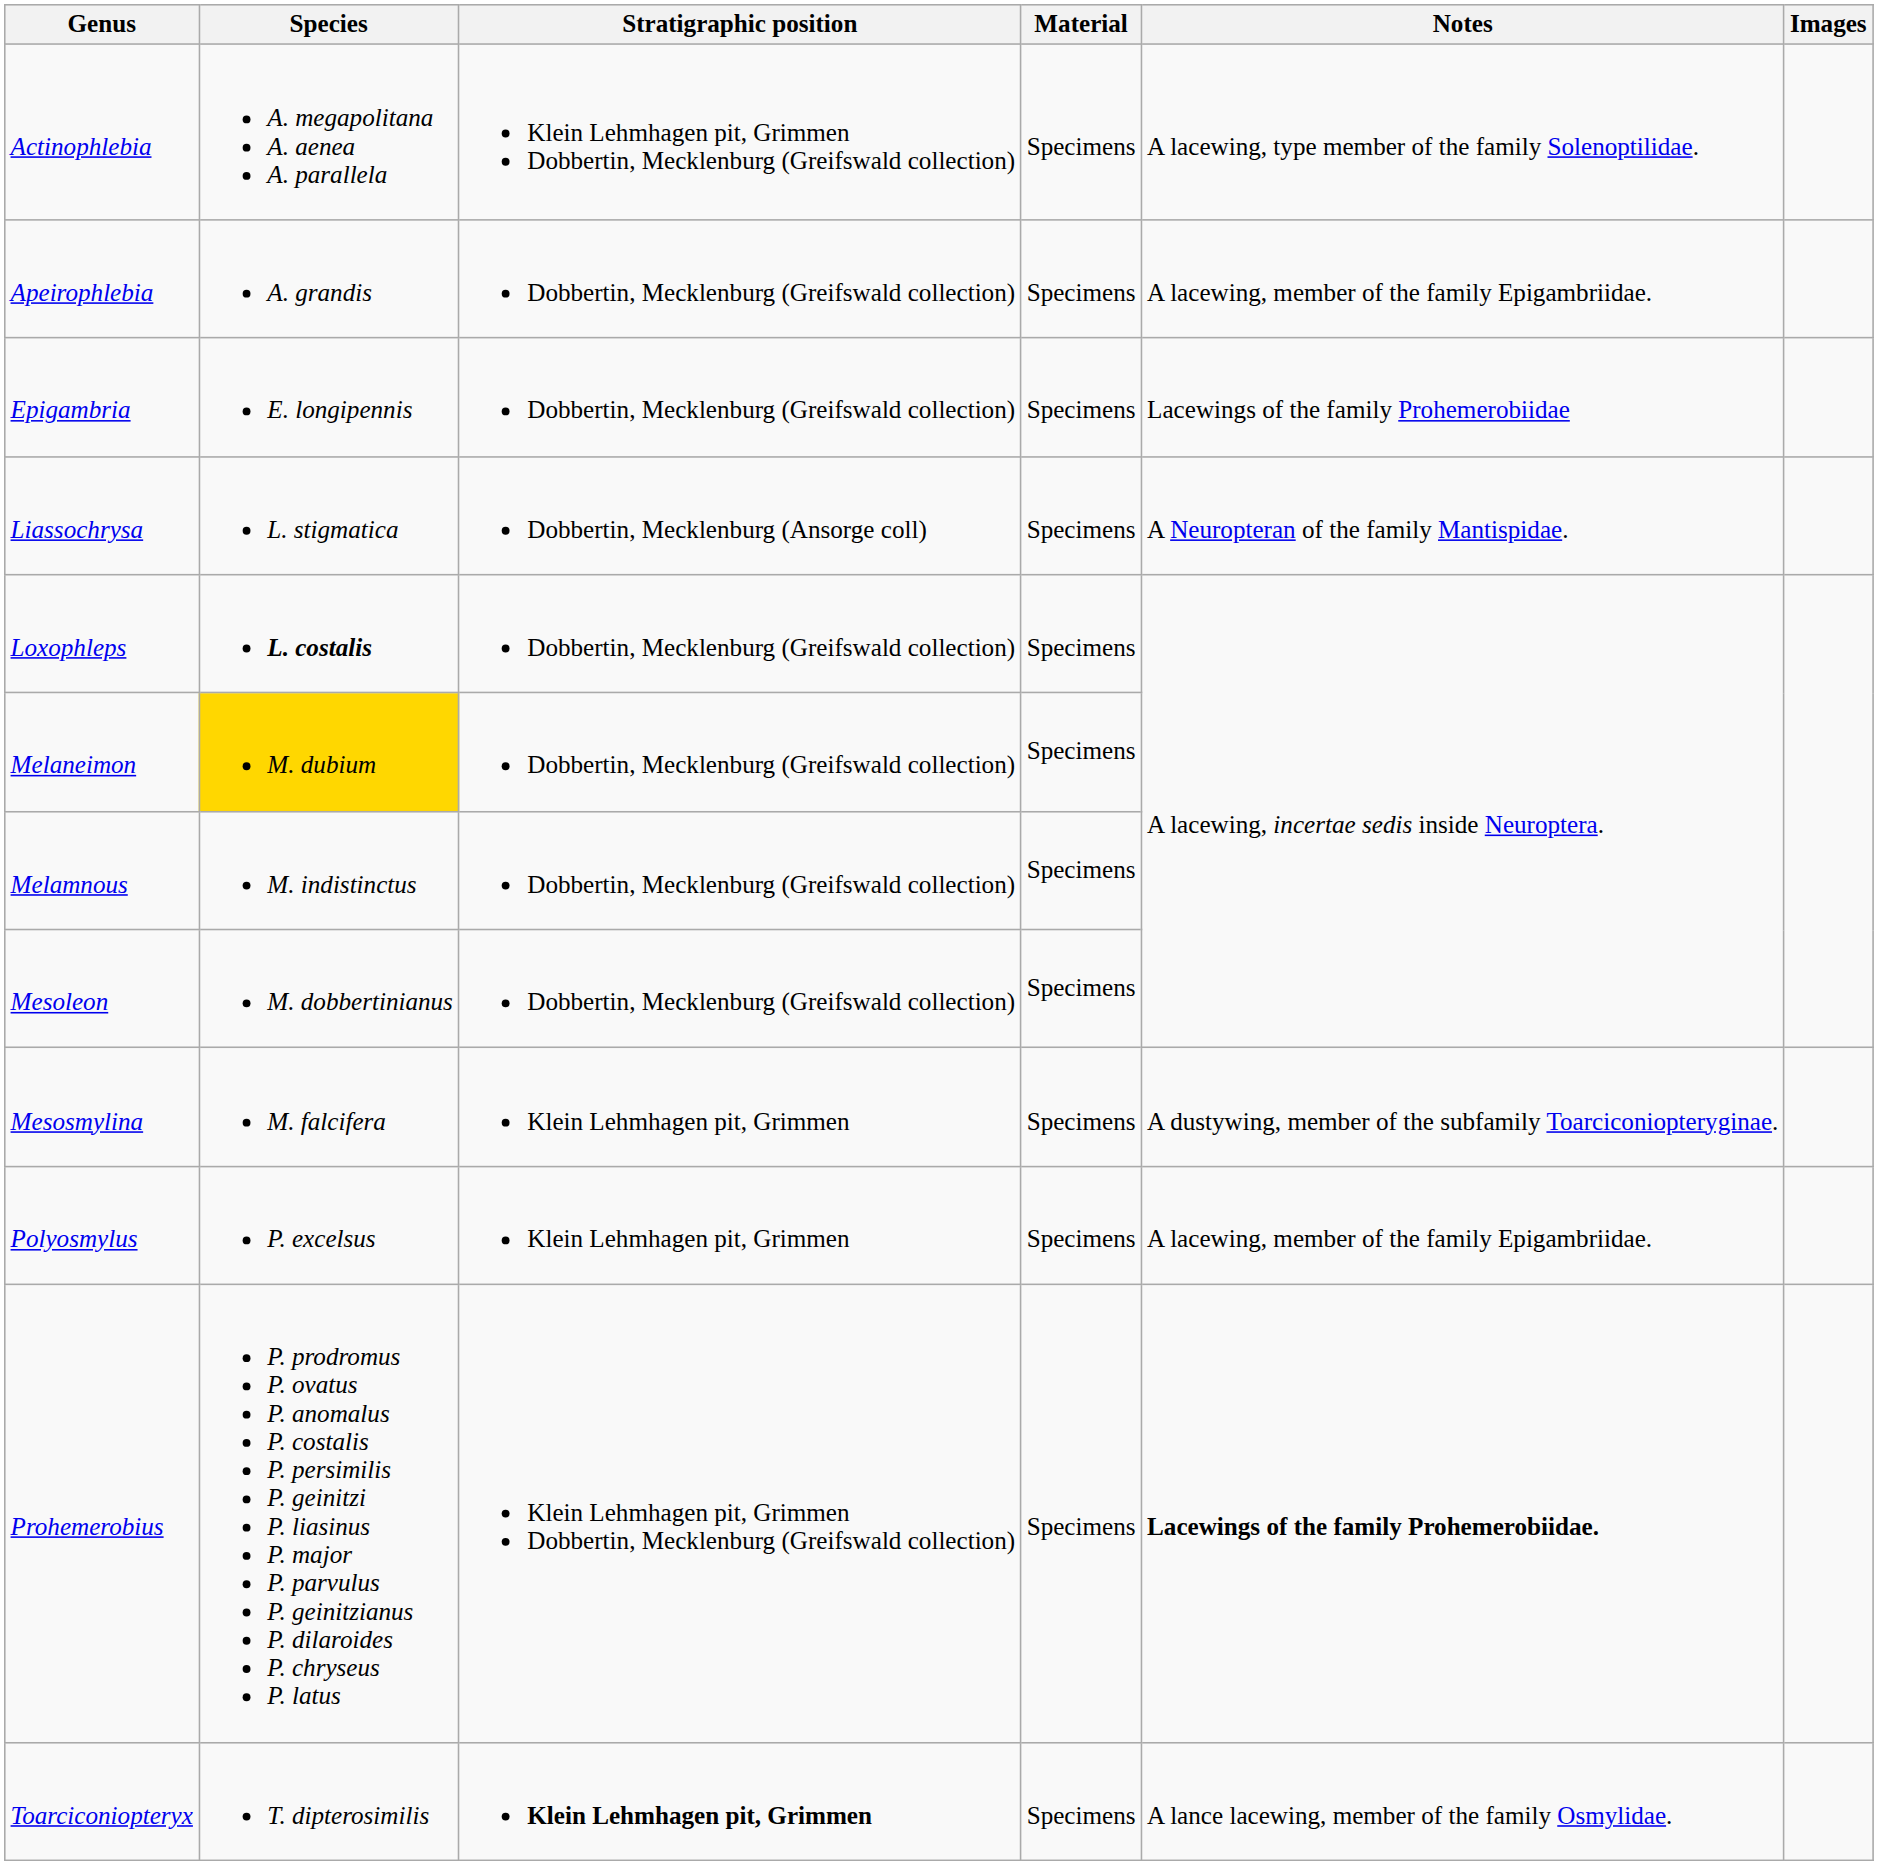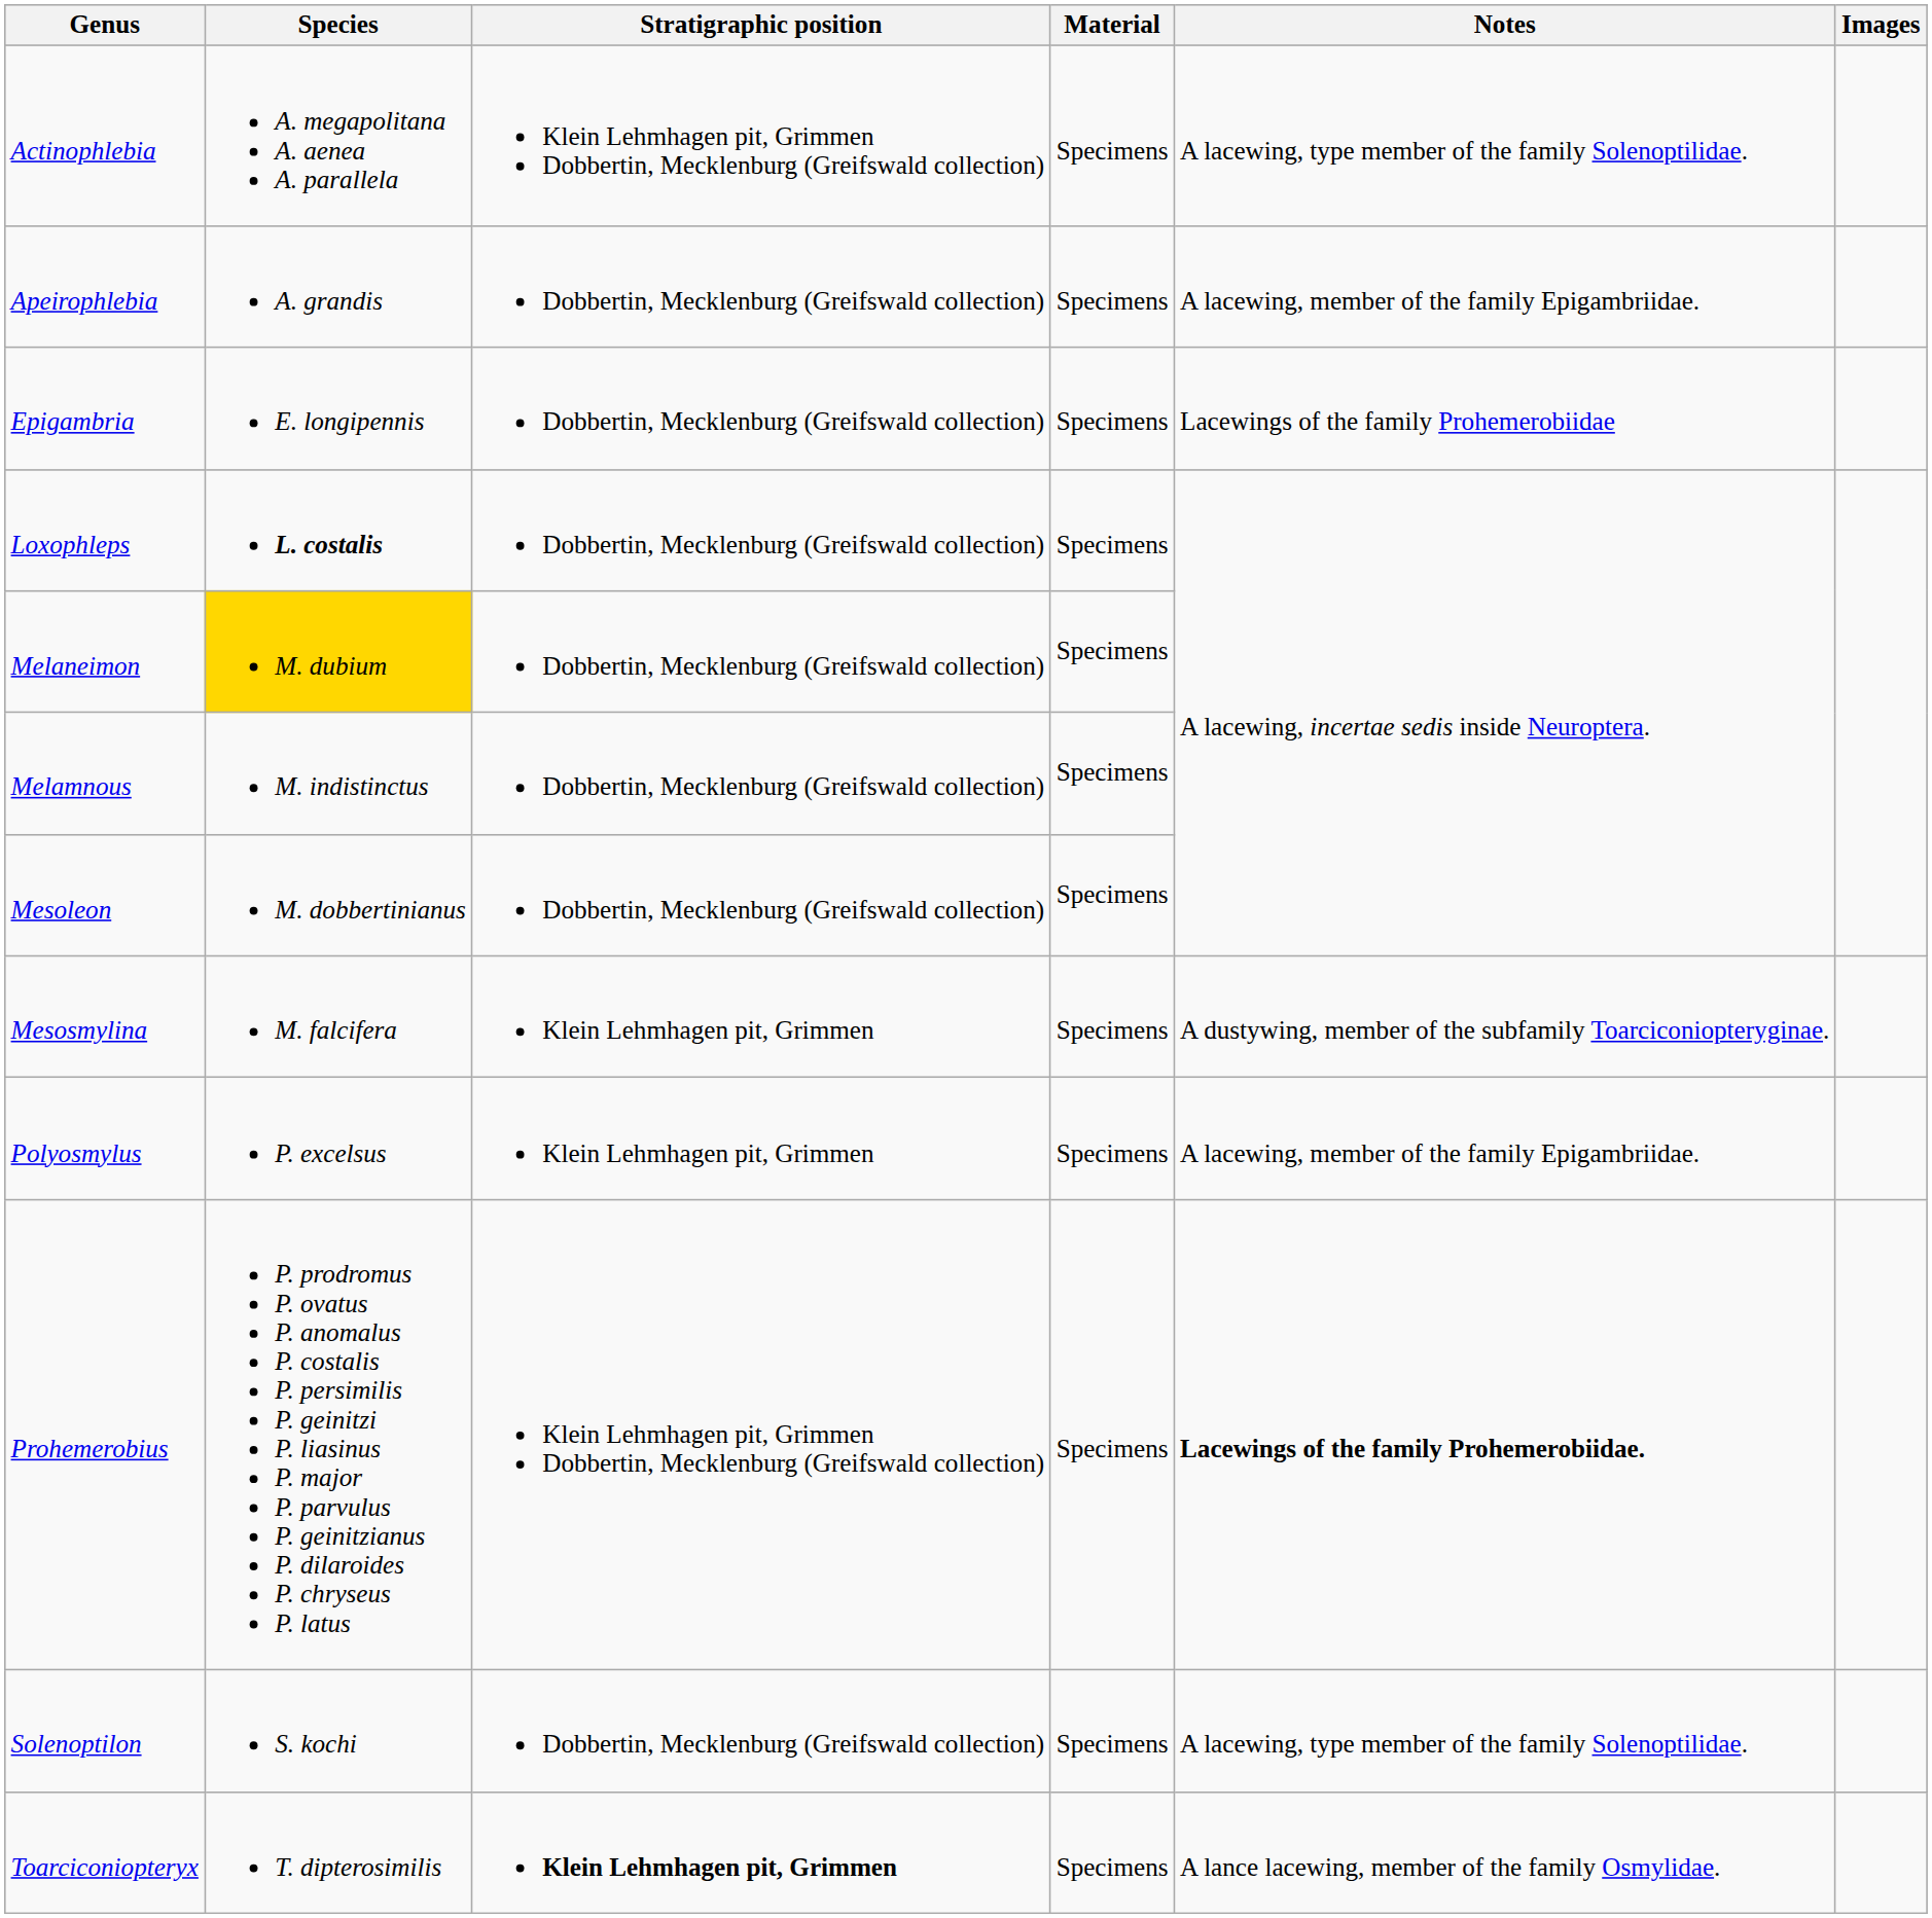- row: Liassochrysa | L. stigmatica | Dobbertin, Mecklenburg (Ansorge coll) | Specimens | A Neuropteran of the family Mantispidae.
+ row: Solenoptilon | S. kochi | Dobbertin, Mecklenburg (Greifswald collection) | Specimens | A lacewing, type member of the family Solenoptilidae.
